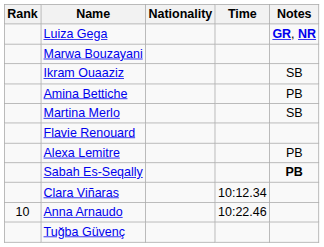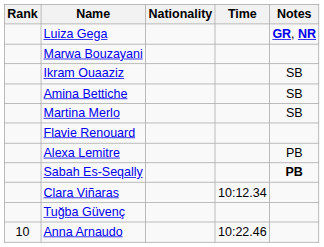Amina Bettiche | Notes: PB -> SB
rows swapped: Anna Arnaudo <-> Tuğba Güvenç
